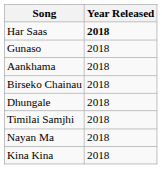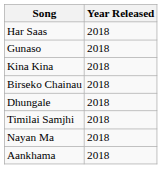Har Saas | Year Released: bold -> normal
rows swapped: Kina Kina <-> Aankhama
